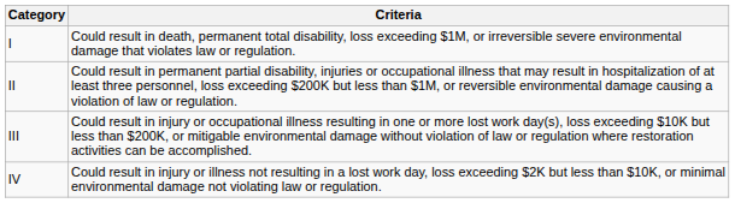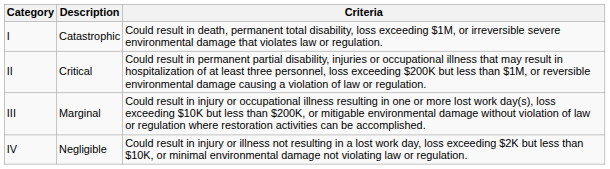+ column: Description | Catastrophic | Critical | Marginal | Negligible
